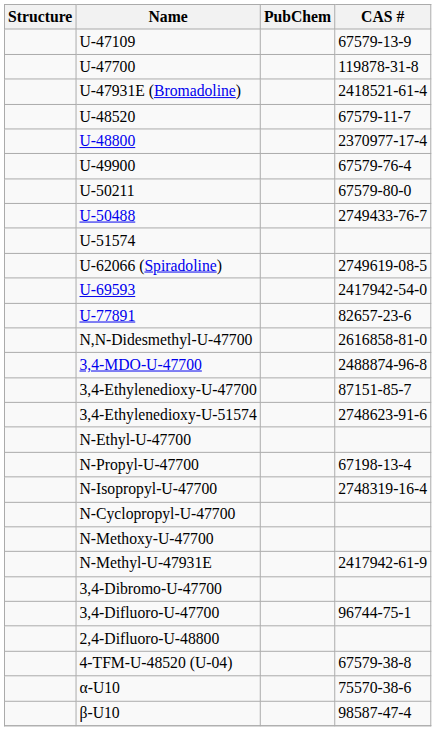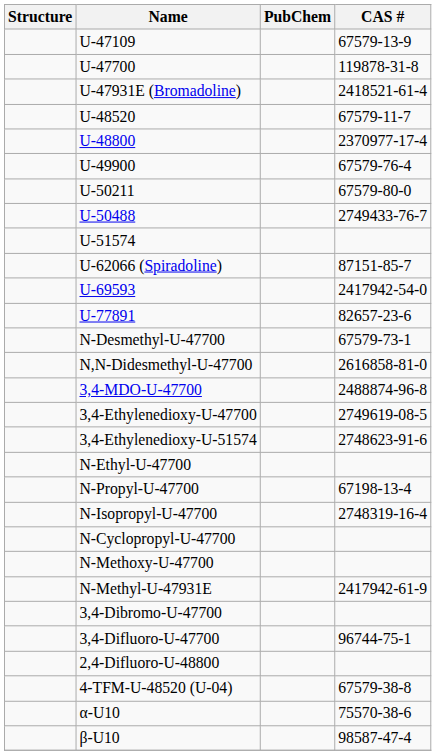U-62066 (Spiradoline) | CAS #: 2749619-08-5 -> 87151-85-7
+ row: N-Desmethyl-U-47700 | 67579-73-1
3,4-Ethylenedioxy-U-47700 | CAS #: 87151-85-7 -> 2749619-08-5
